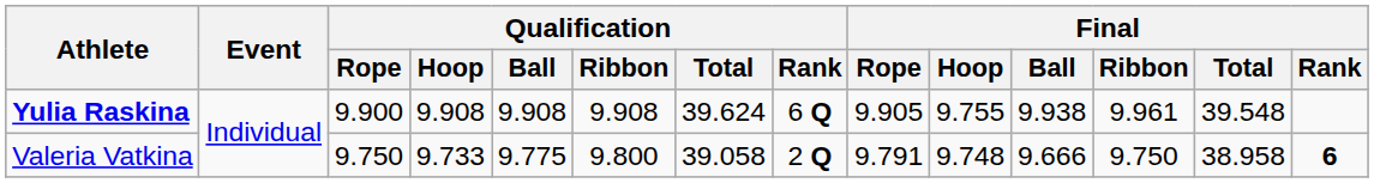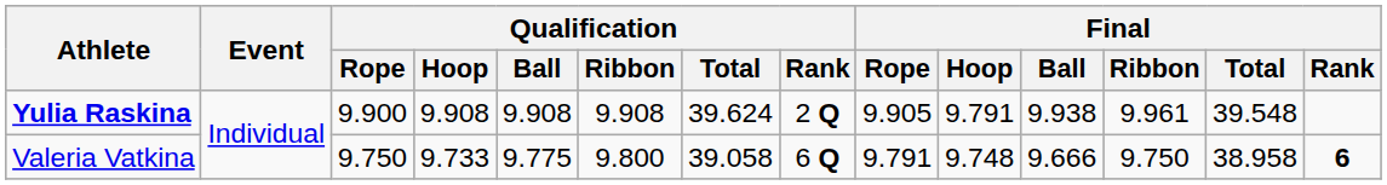Yulia Raskina | Qualification / Rank: 6 Q -> 2 Q
Yulia Raskina | Final / Hoop: 9.755 -> 9.791
Valeria Vatkina | Qualification / Rank: 2 Q -> 6 Q
